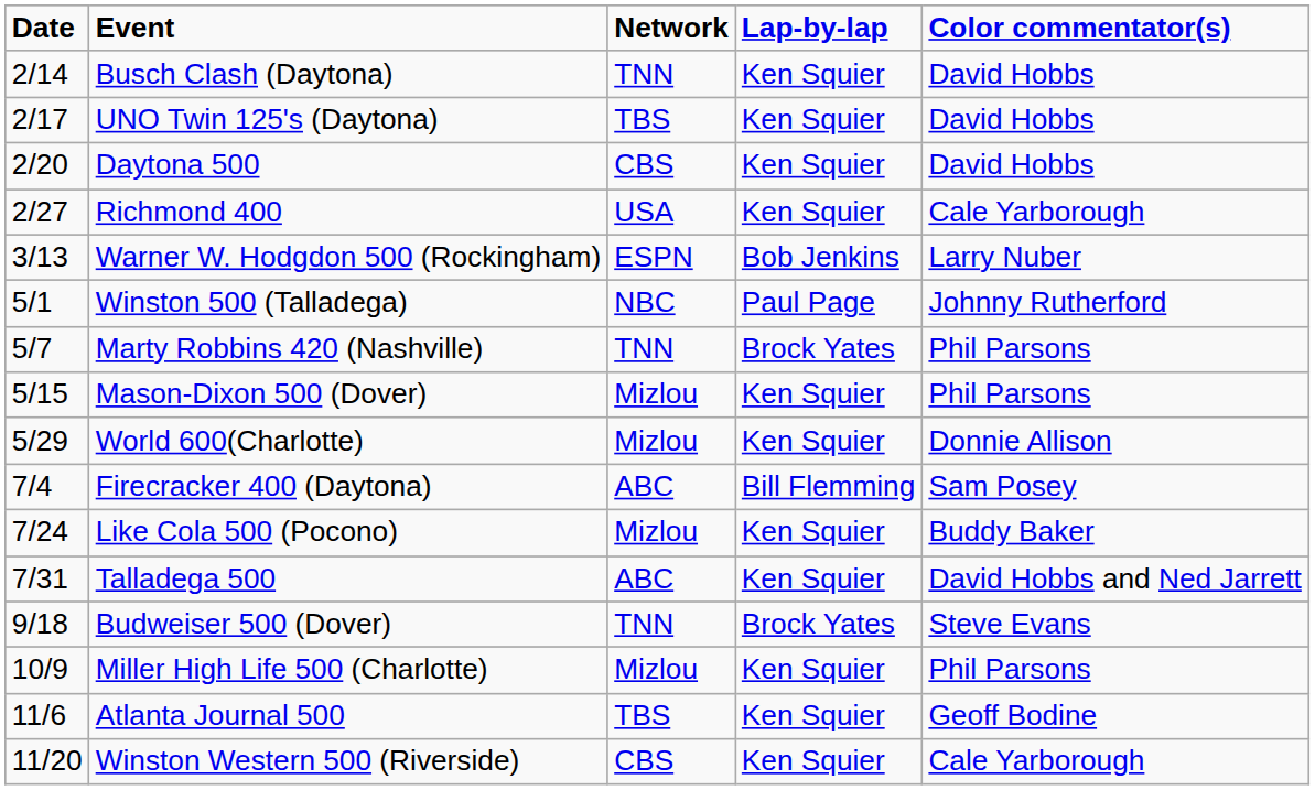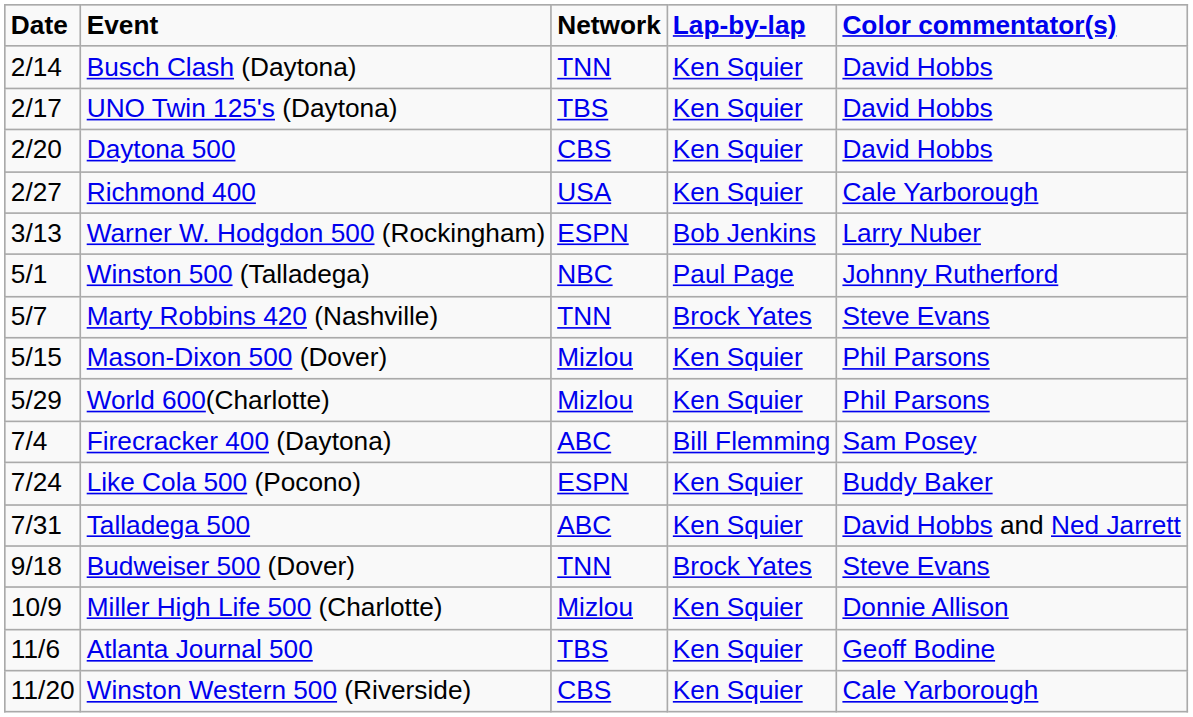Marty Robbins 420 (Nashville) | Color commentator(s): Phil Parsons -> Steve Evans
World 600(Charlotte) | Color commentator(s): Donnie Allison -> Phil Parsons
Like Cola 500 (Pocono) | Network: Mizlou -> ESPN
Miller High Life 500 (Charlotte) | Color commentator(s): Phil Parsons -> Donnie Allison
